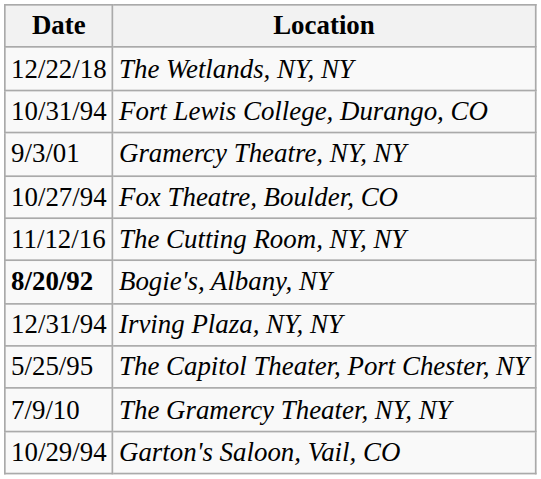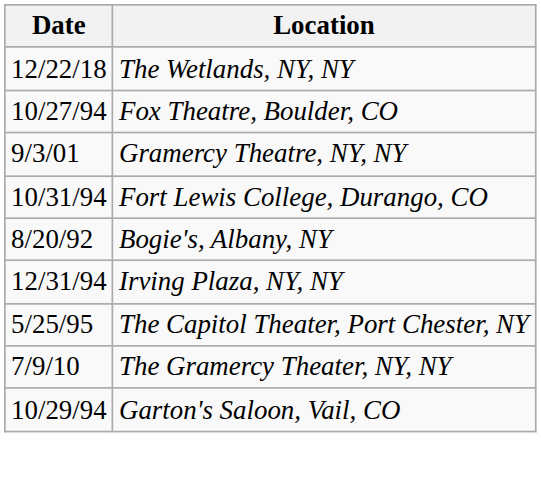rows swapped: Fox Theatre, Boulder, CO <-> Fort Lewis College, Durango, CO
- row: 11/12/16 | The Cutting Room, NY, NY
Bogie's, Albany, NY | Date: bold -> normal
